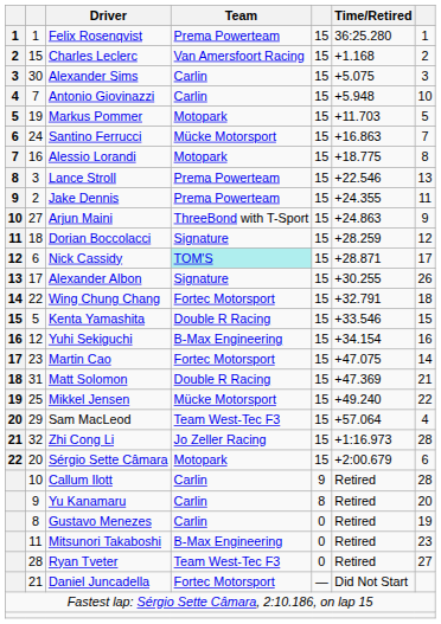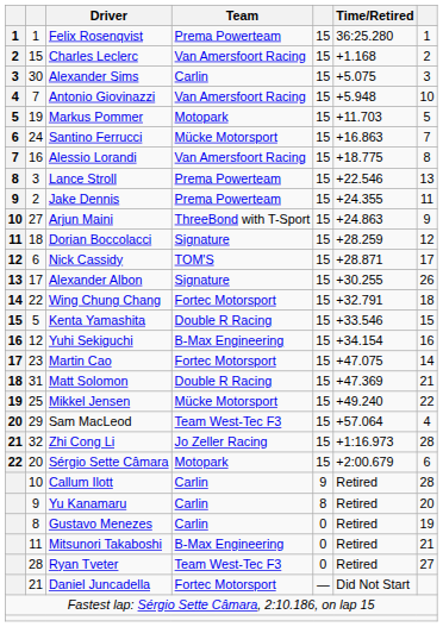Antonio Giovinazzi | Team: Carlin -> Van Amersfoort Racing
Alessio Lorandi | Team: Motopark -> Van Amersfoort Racing
Nick Cassidy | Team: paleturquoise background -> no background
Mitsunori Takaboshi | column 7: 23 -> 21
